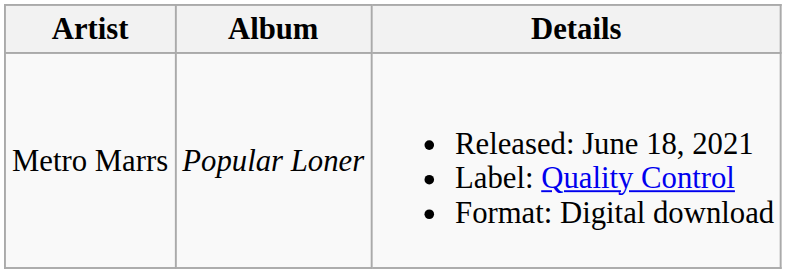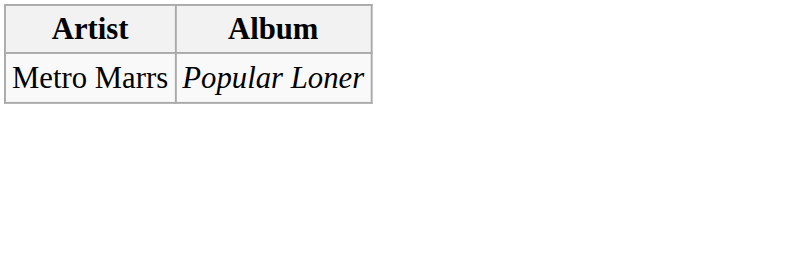- column: Details | Released: June 18, 2021 Label: Quality Control Format: Digital download
